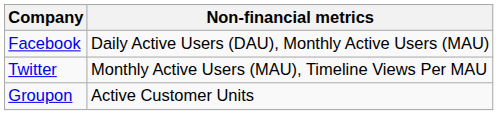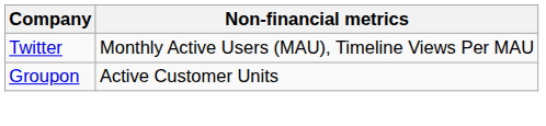- row: Facebook | Daily Active Users (DAU), Monthly Active Users (MAU)
